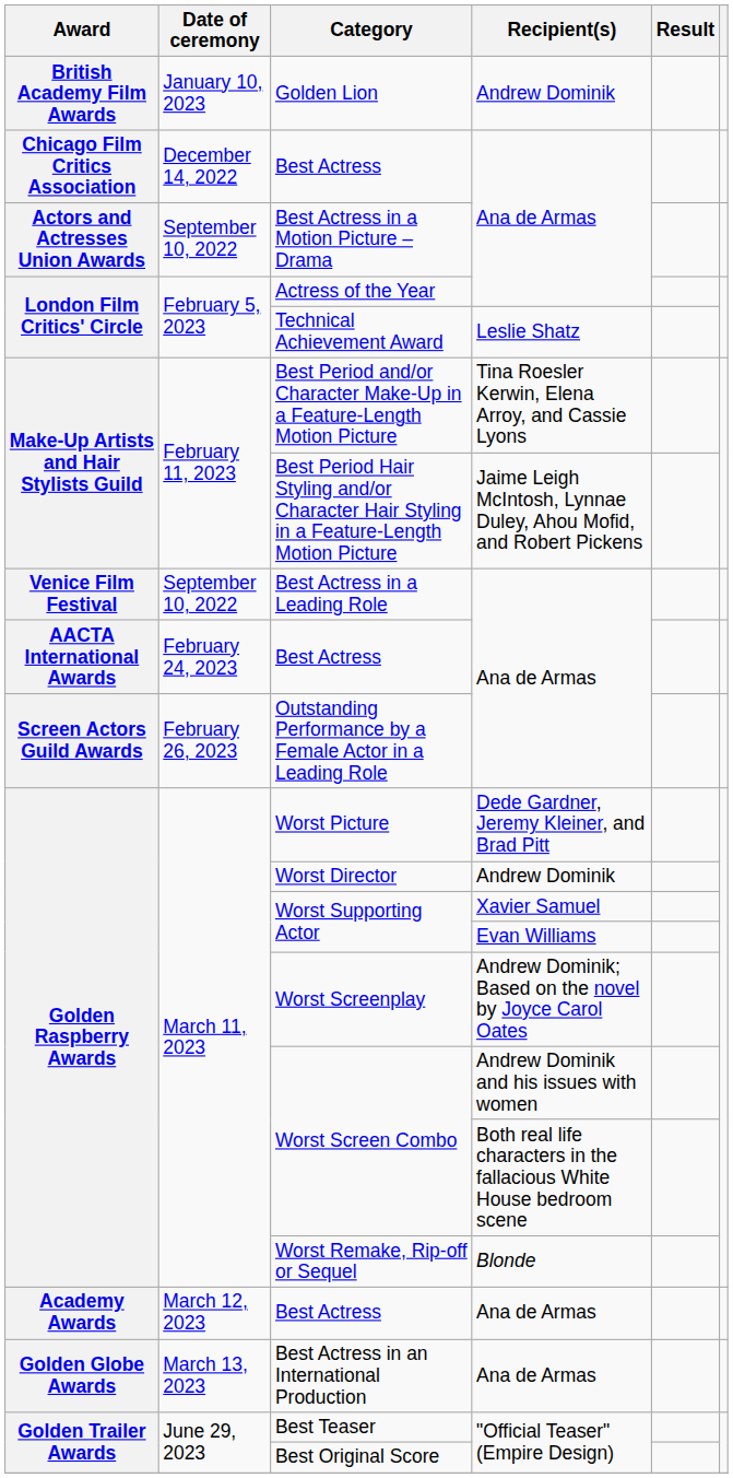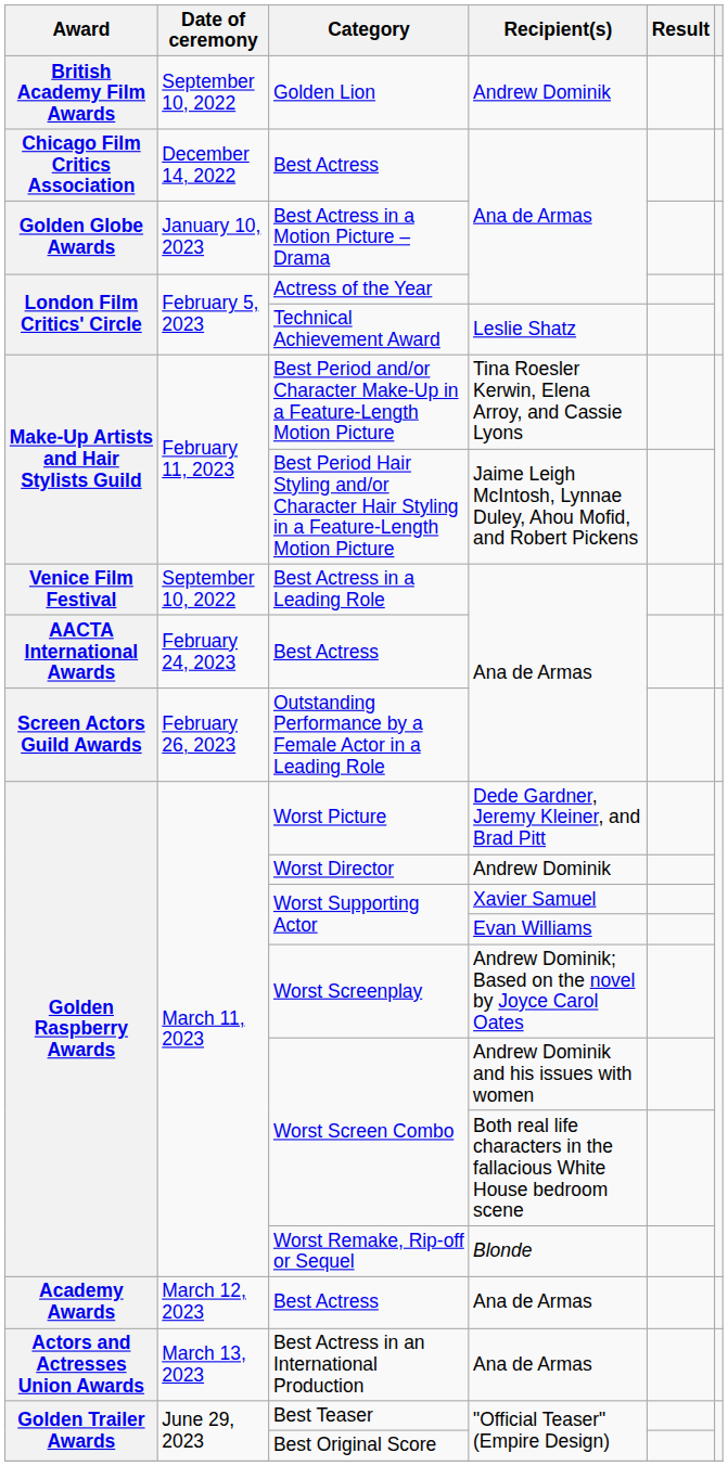Golden Lion | Date of ceremony: January 10, 2023 -> September 10, 2022
Best Actress in a Motion Picture – Drama | Award: Actors and Actresses Union Awards -> Golden Globe Awards
Best Actress in a Motion Picture – Drama | Date of ceremony: September 10, 2022 -> January 10, 2023
Best Actress in an International Production | Award: Golden Globe Awards -> Actors and Actresses Union Awards
